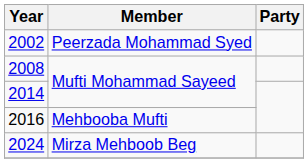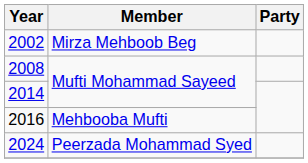2002 | Member: Peerzada Mohammad Syed -> Mirza Mehboob Beg
2024 | Member: Mirza Mehboob Beg -> Peerzada Mohammad Syed
